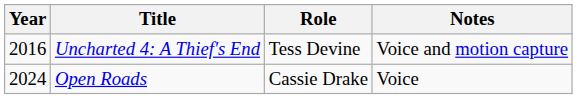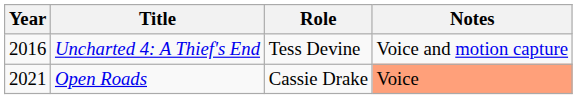Open Roads | Year: 2024 -> 2021
Open Roads | Notes: no background -> lightsalmon background
